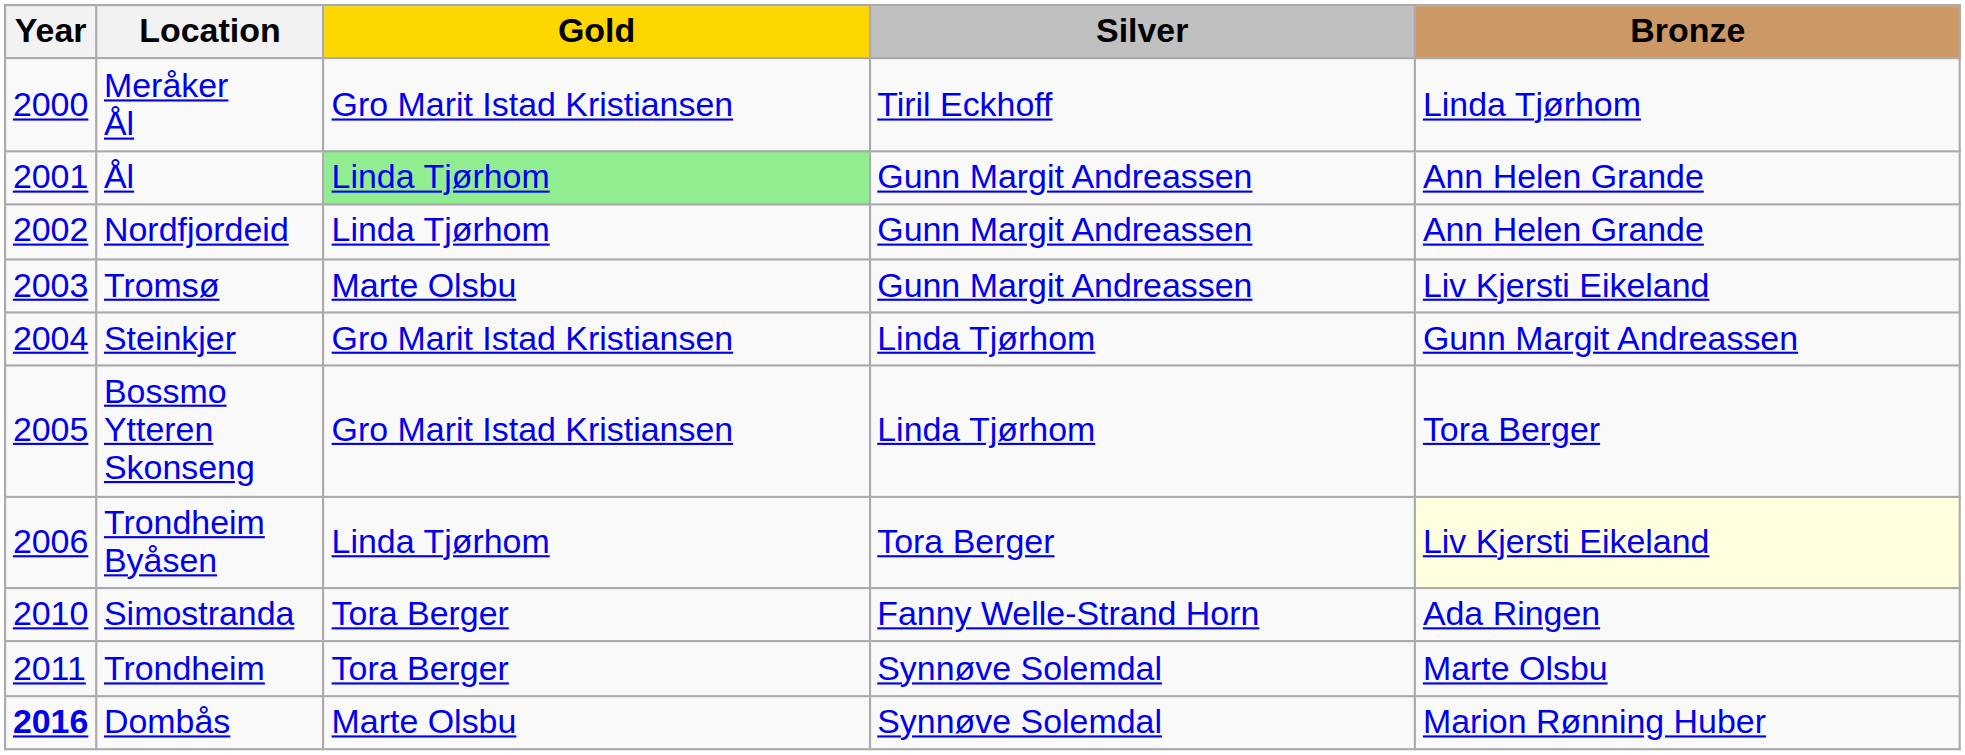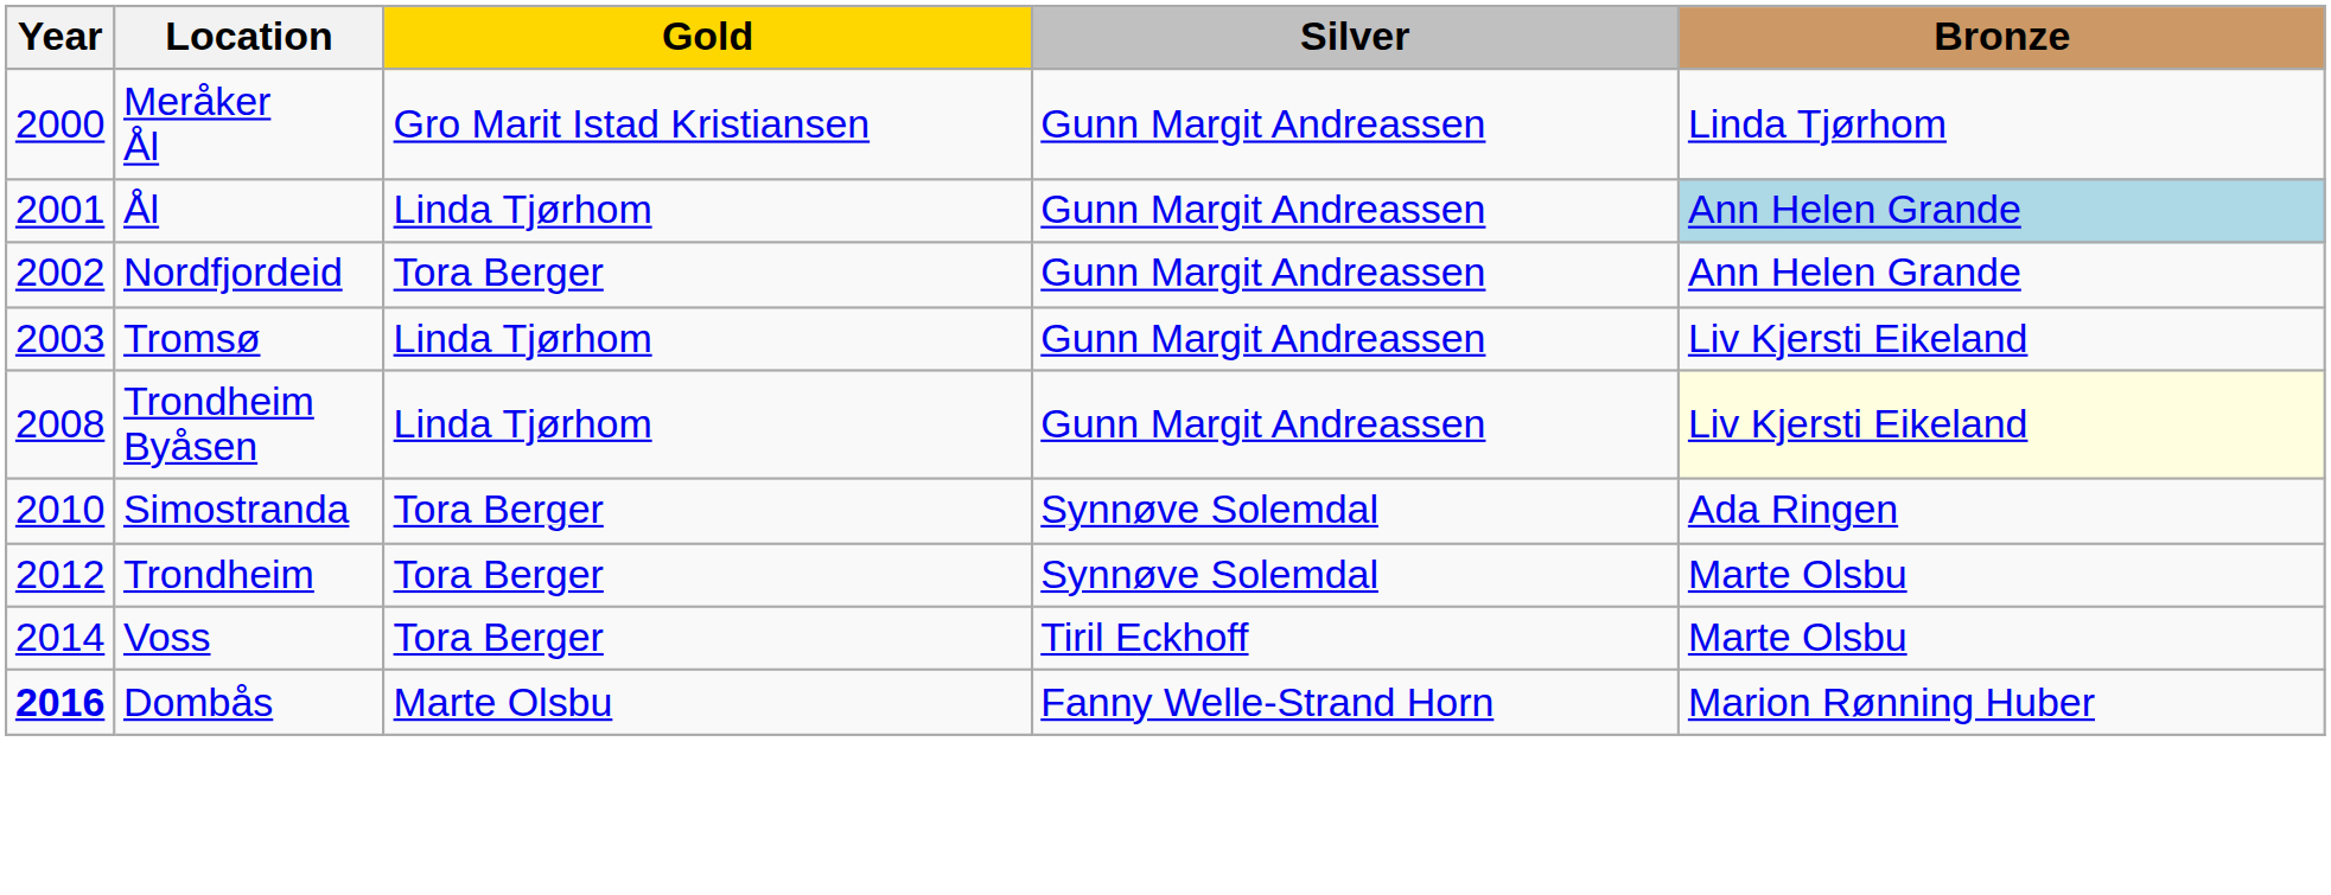Meråker Ål | Silver: Tiril Eckhoff -> Gunn Margit Andreassen
Ål | Gold: lightgreen background -> no background
Ål | Bronze: no background -> lightblue background
Nordfjordeid | Gold: Linda Tjørhom -> Tora Berger
Tromsø | Gold: Marte Olsbu -> Linda Tjørhom
- row: 2004 | Steinkjer | Gro Marit Istad Kristiansen | Linda Tjørhom | Gunn Margit Andreassen
- row: 2005 | Bossmo Ytteren Skonseng | Gro Marit Istad Kristiansen | Linda Tjørhom | Tora Berger
Trondheim Byåsen | Year: 2006 -> 2008
Trondheim Byåsen | Silver: Tora Berger -> Gunn Margit Andreassen
Simostranda | Silver: Fanny Welle-Strand Horn -> Synnøve Solemdal
Trondheim | Year: 2011 -> 2012
+ row: 2014 | Voss | Tora Berger | Tiril Eckhoff | Marte Olsbu
Dombås | Silver: Synnøve Solemdal -> Fanny Welle-Strand Horn
